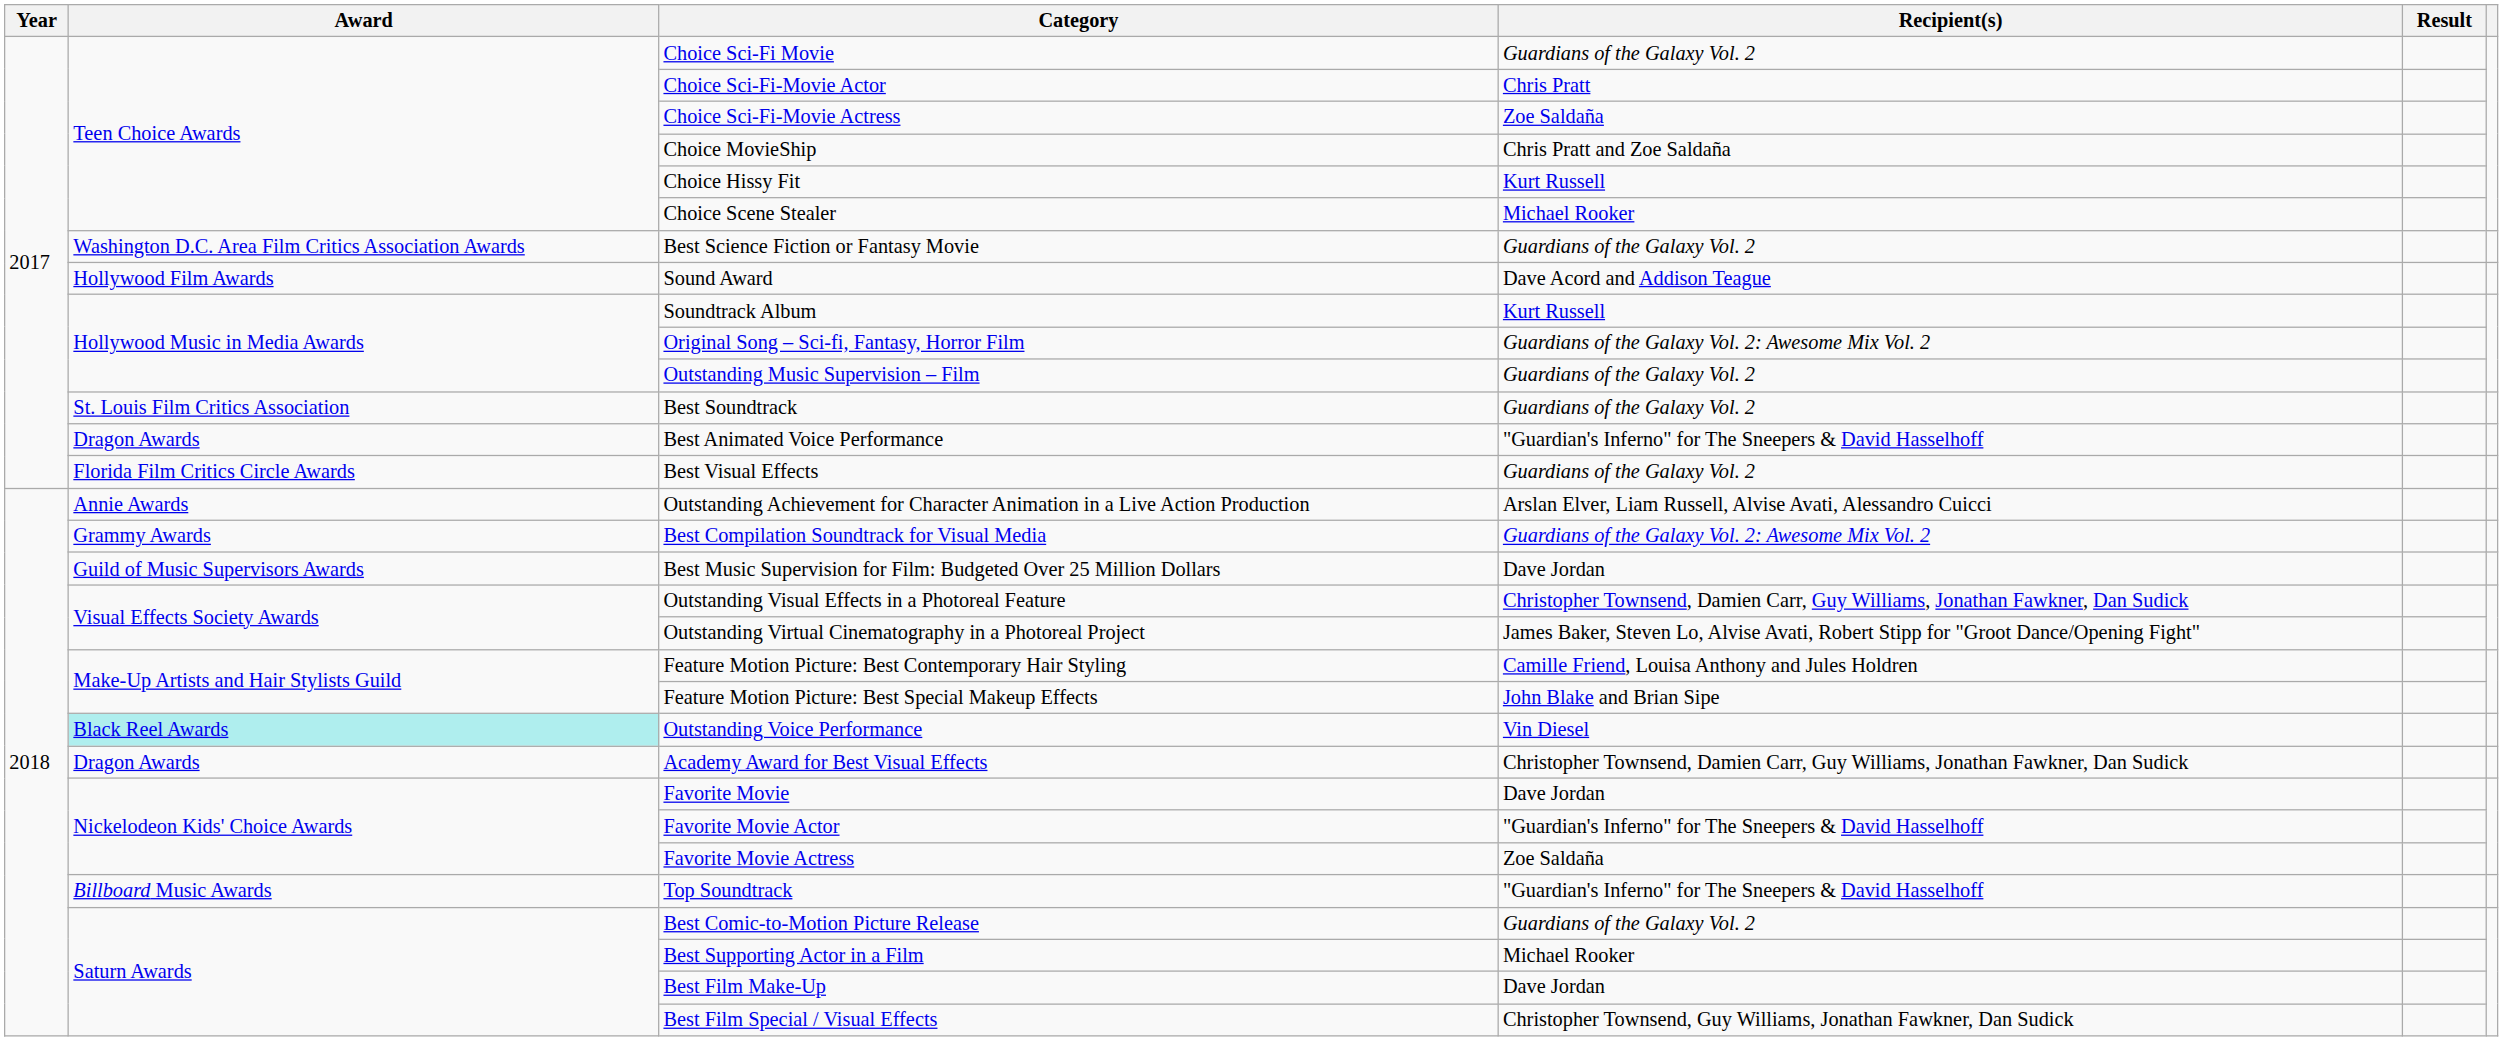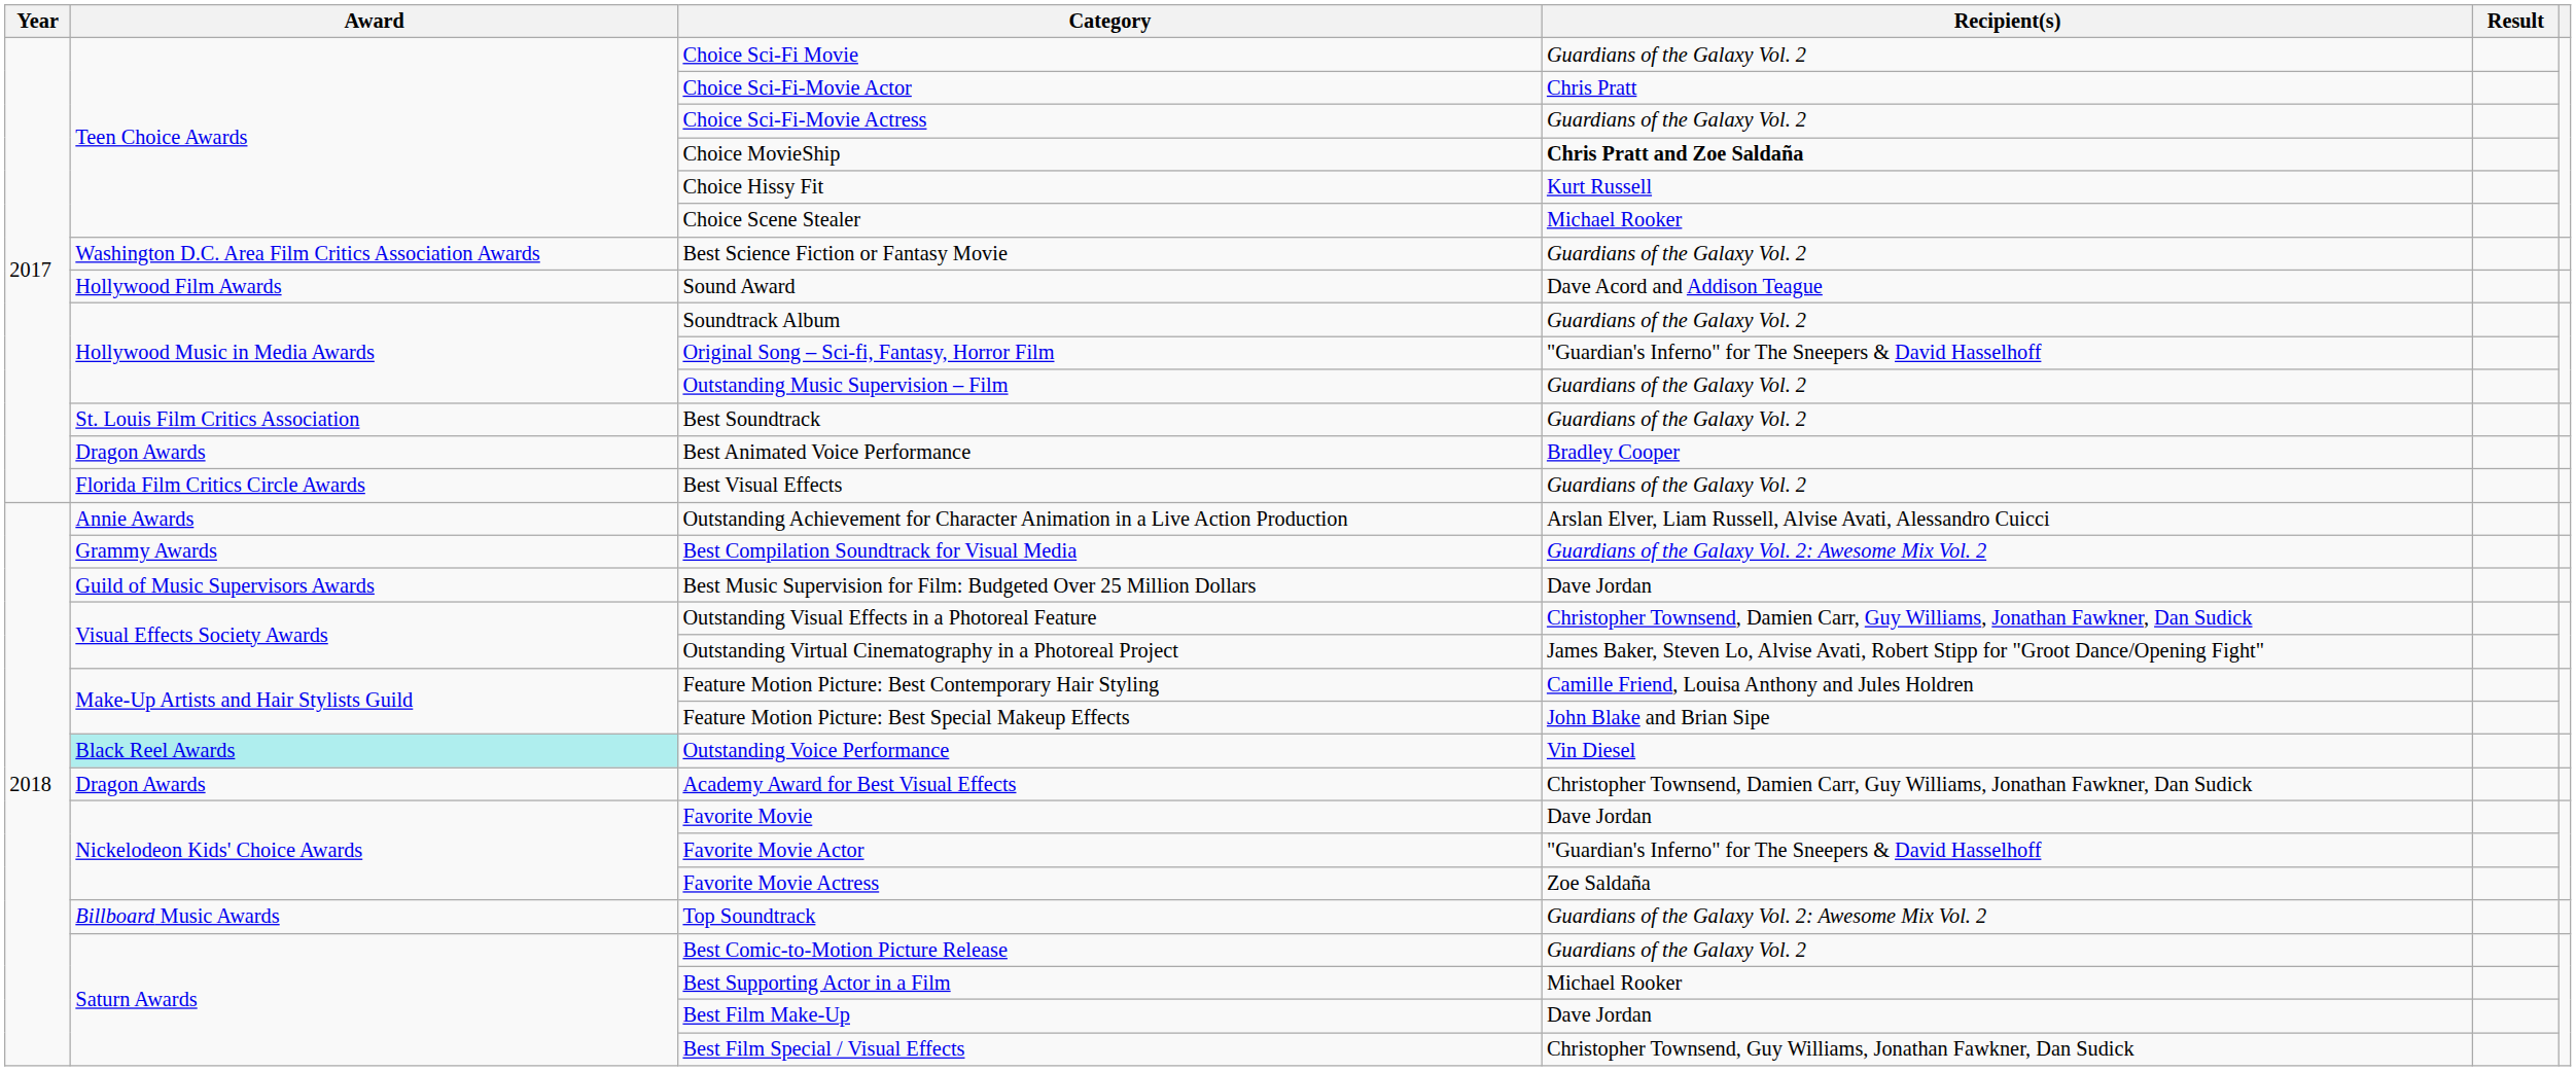Choice Sci-Fi-Movie Actress | Recipient(s): Zoe Saldaña -> Guardians of the Galaxy Vol. 2
Choice MovieShip | Recipient(s): normal -> bold
Soundtrack Album | Recipient(s): Kurt Russell -> Guardians of the Galaxy Vol. 2
Original Song – Sci-fi, Fantasy, Horror Film | Recipient(s): Guardians of the Galaxy Vol. 2: Awesome Mix Vol. 2 -> "Guardian's Inferno" for The Sneepers & David Hasselhoff
Best Animated Voice Performance | Recipient(s): "Guardian's Inferno" for The Sneepers & David Hasselhoff -> Bradley Cooper
Top Soundtrack | Recipient(s): "Guardian's Inferno" for The Sneepers & David Hasselhoff -> Guardians of the Galaxy Vol. 2: Awesome Mix Vol. 2
